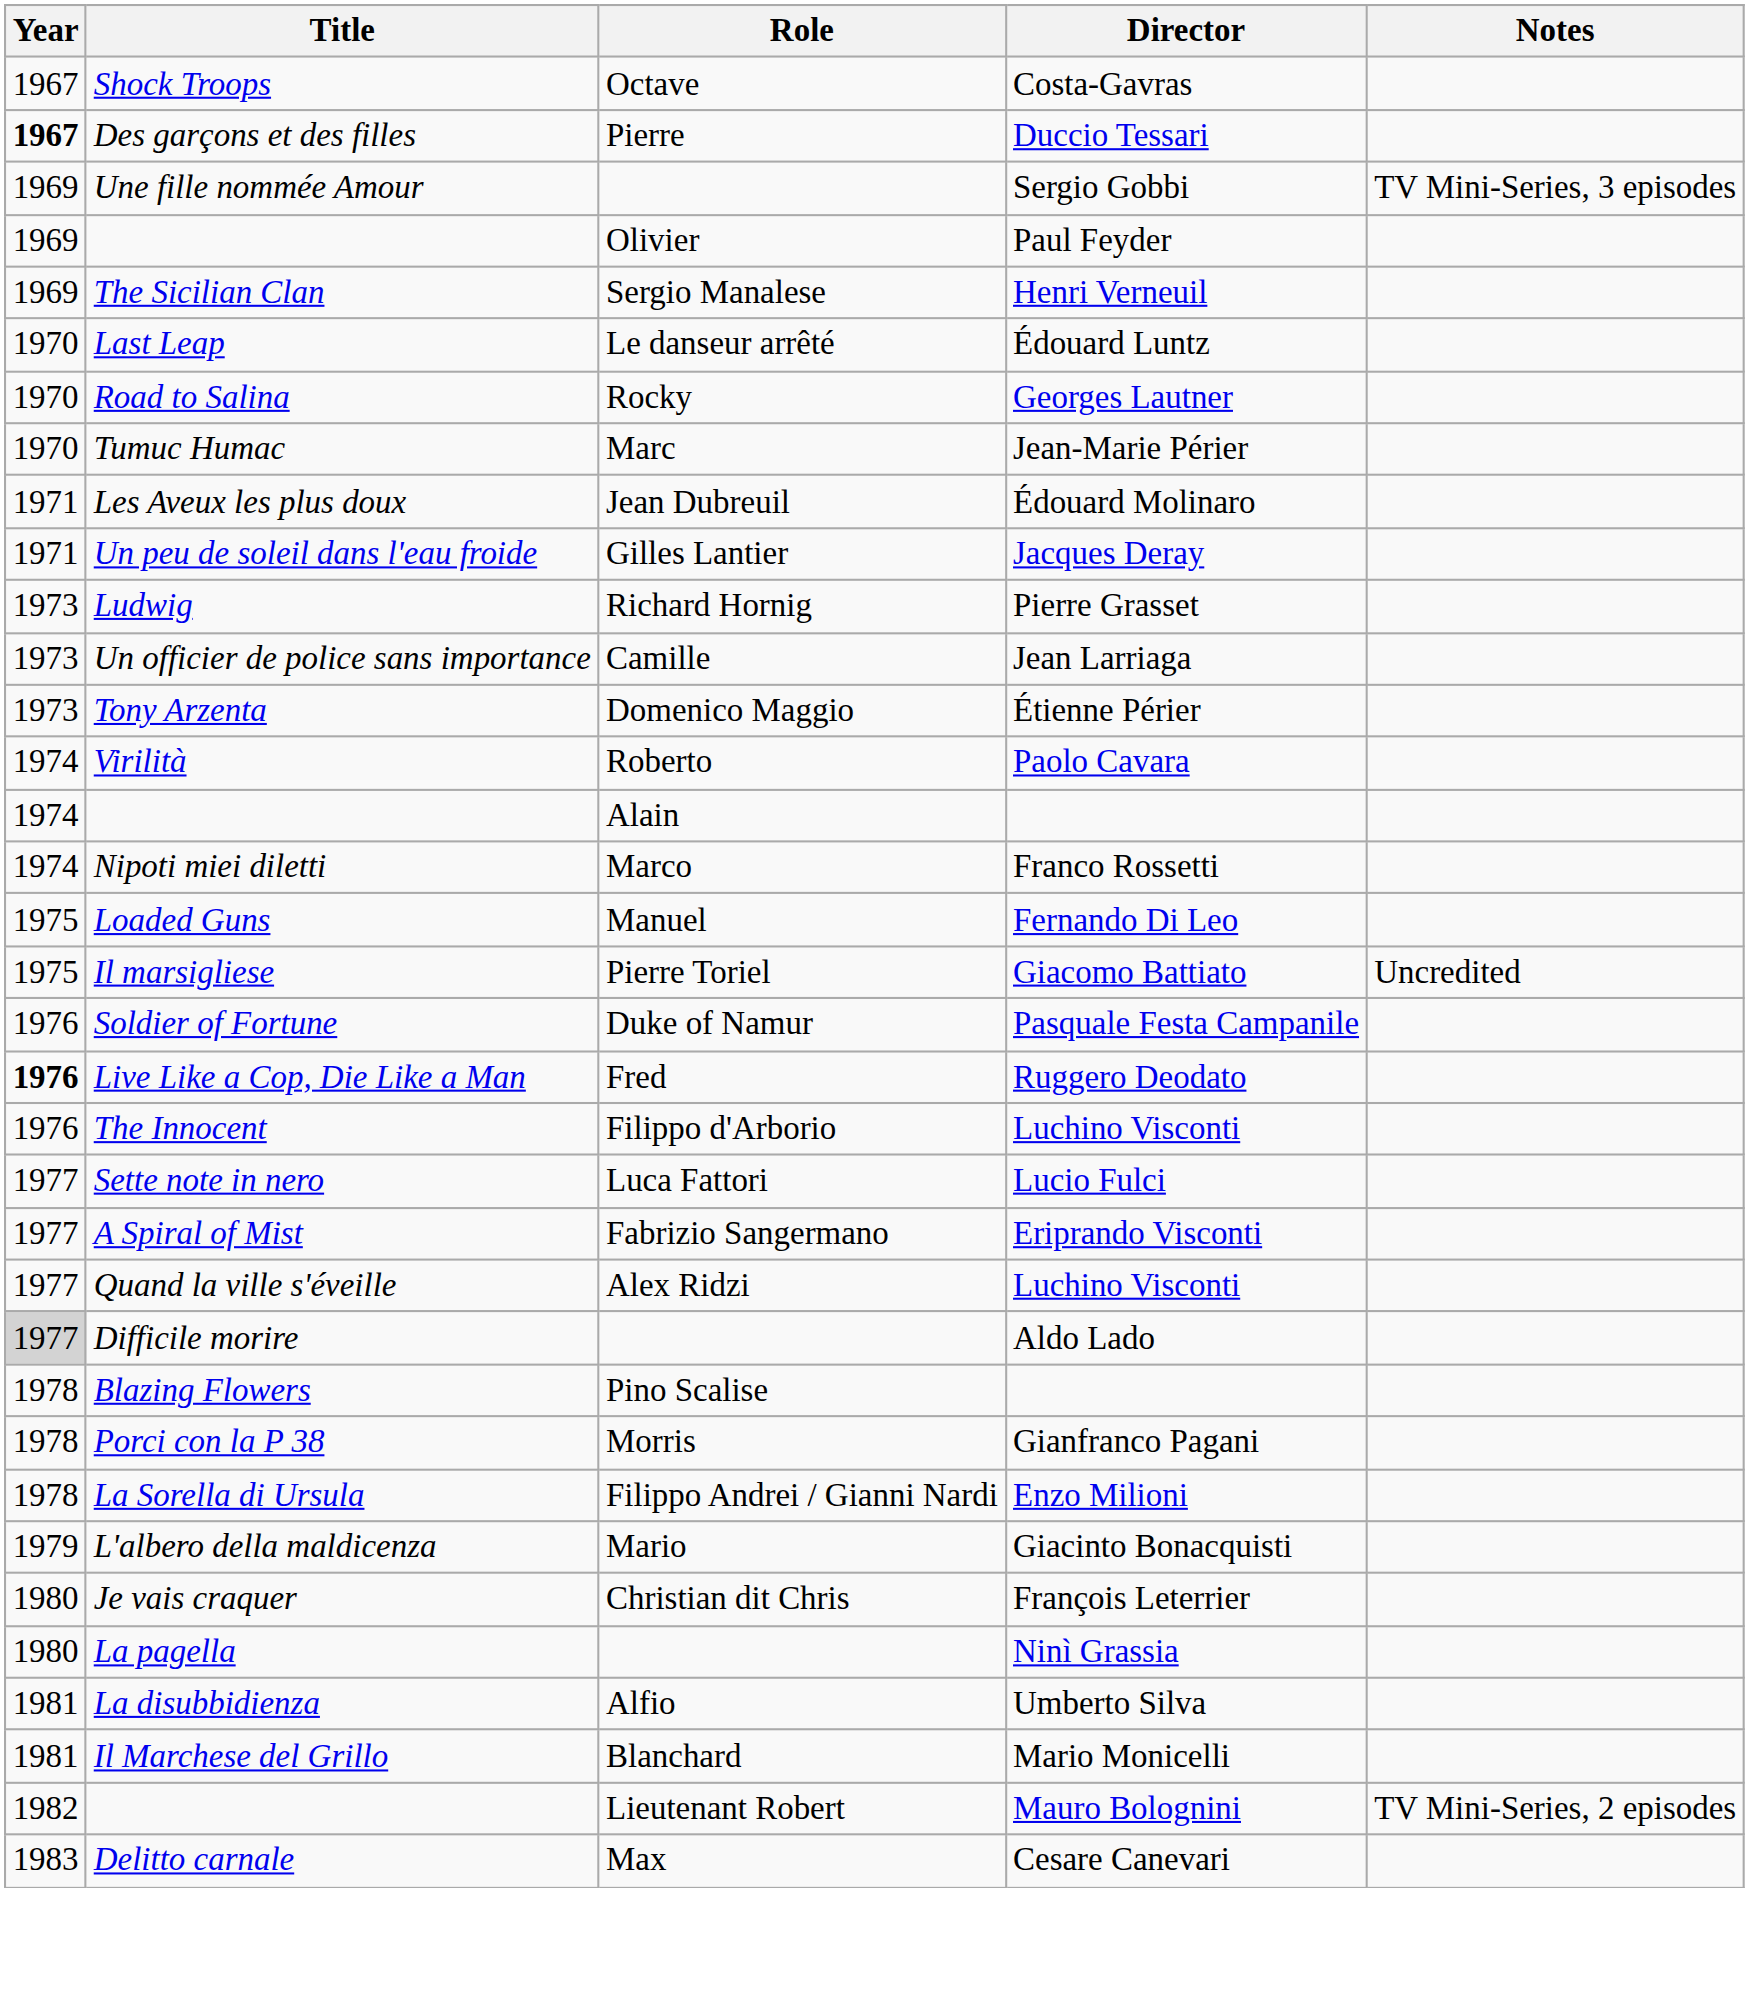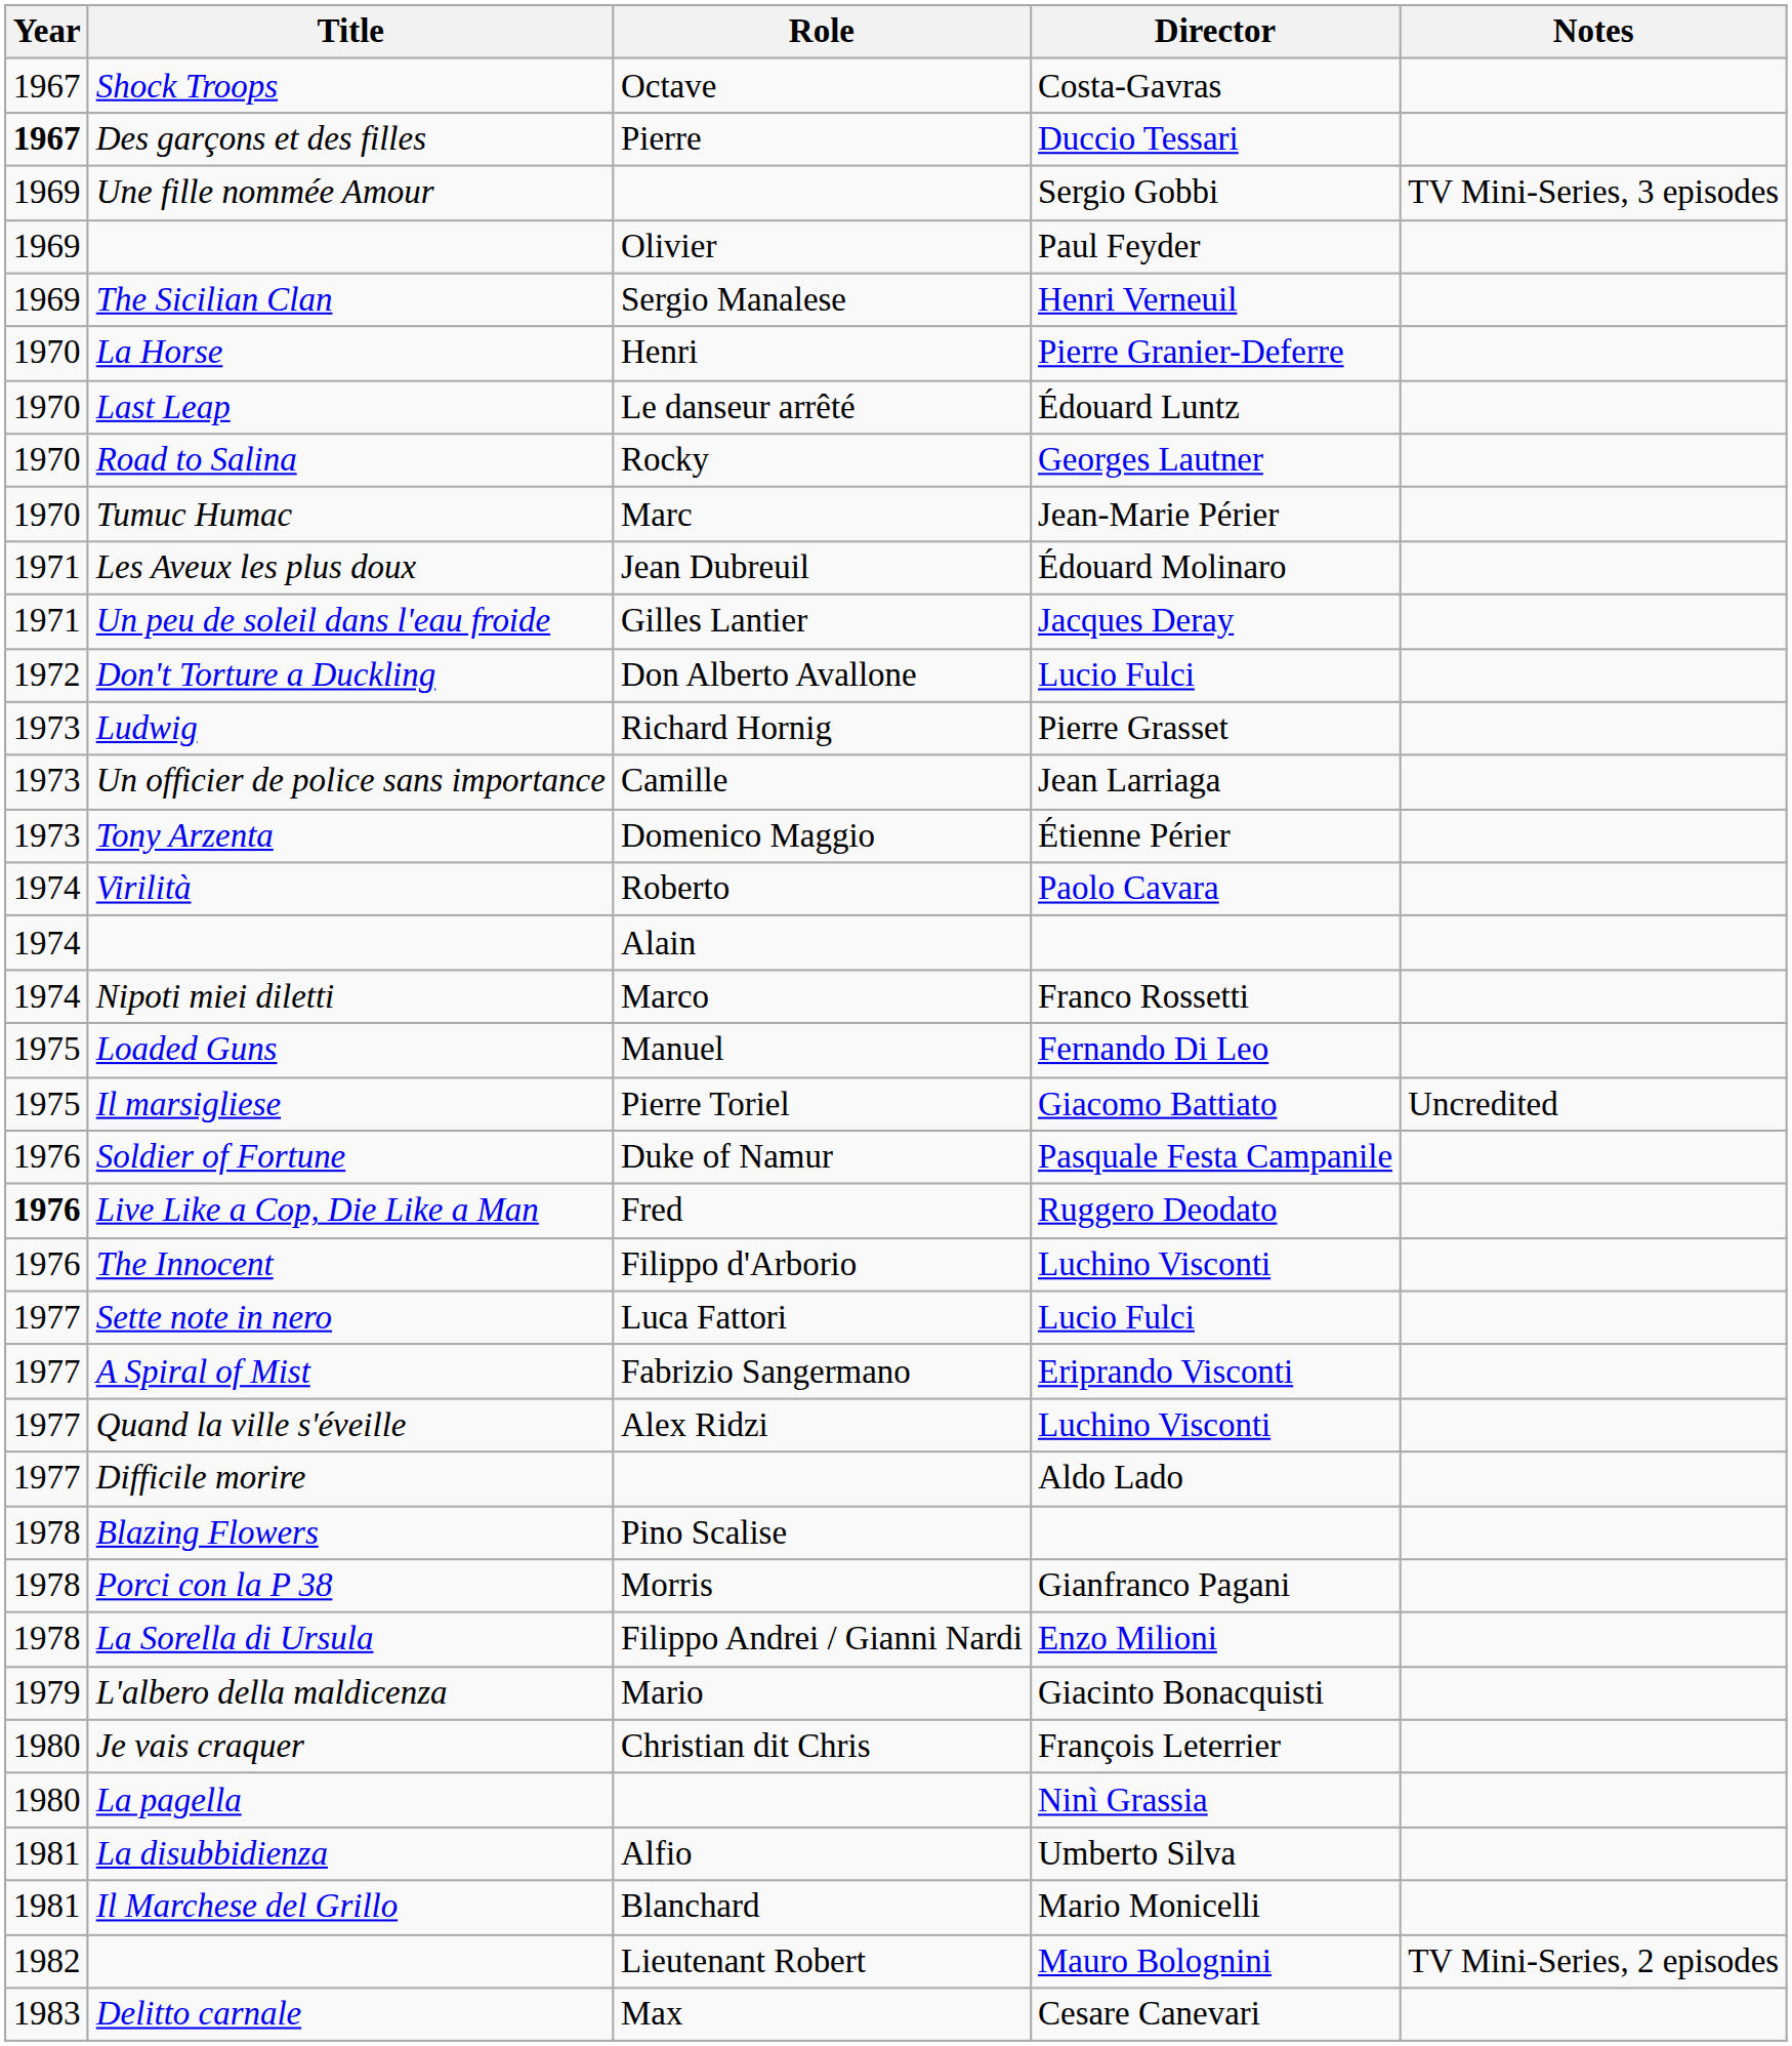+ row: 1970 | La Horse | Henri | Pierre Granier-Deferre
+ row: 1972 | Don't Torture a Duckling | Don Alberto Avallone | Lucio Fulci
Difficile morire | Year: lightgrey background -> no background
